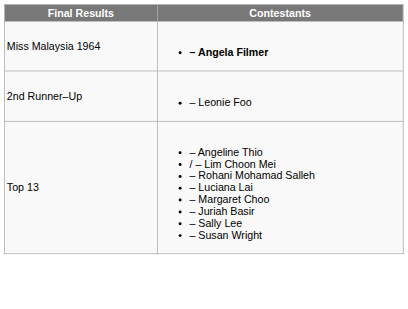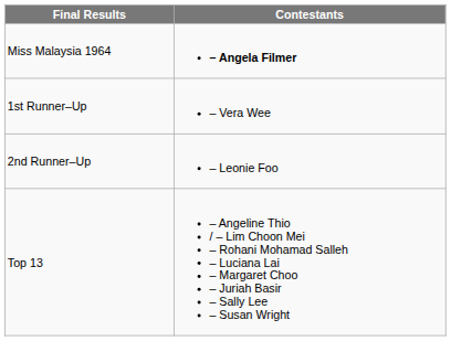+ row: 1st Runner–Up | – Vera Wee
